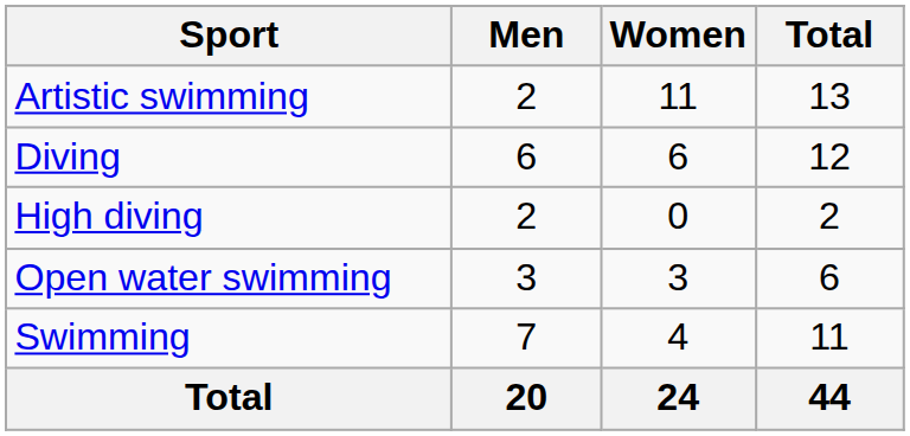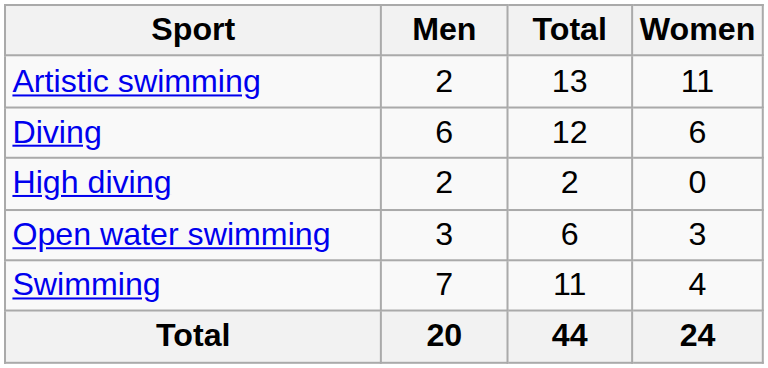columns swapped: Women <-> Total
